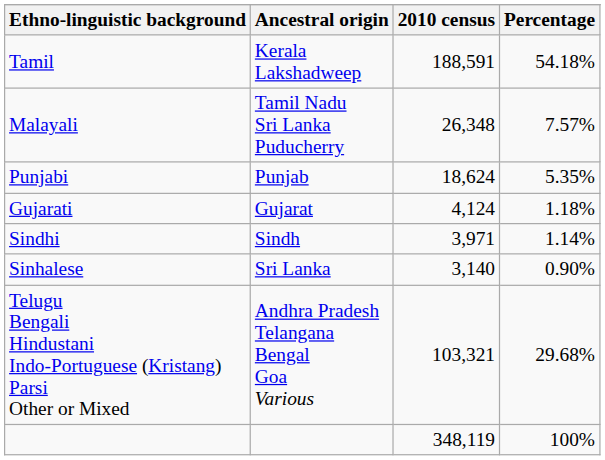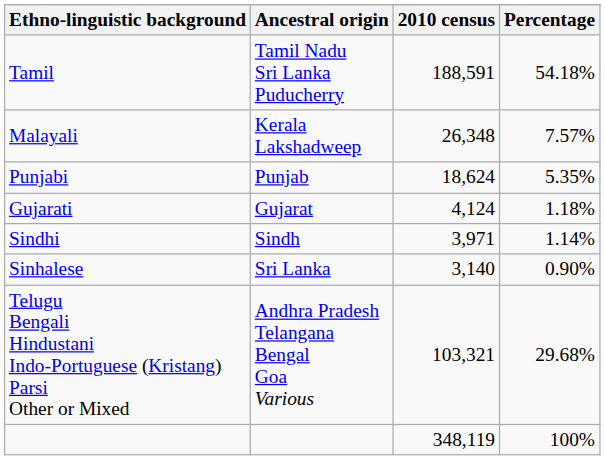Tamil | Ancestral origin: Kerala Lakshadweep -> Tamil Nadu Sri Lanka Puducherry
Malayali | Ancestral origin: Tamil Nadu Sri Lanka Puducherry -> Kerala Lakshadweep
